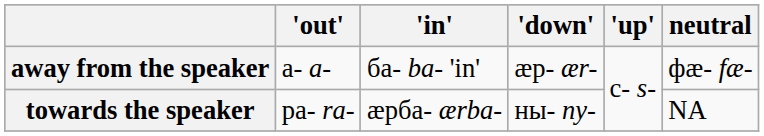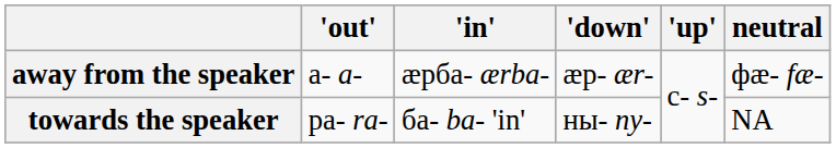away from the speaker | 'in': ба- ba- 'in' -> ӕрба- ӕrba-
towards the speaker | 'in': ӕрба- ӕrba- -> ба- ba- 'in'
